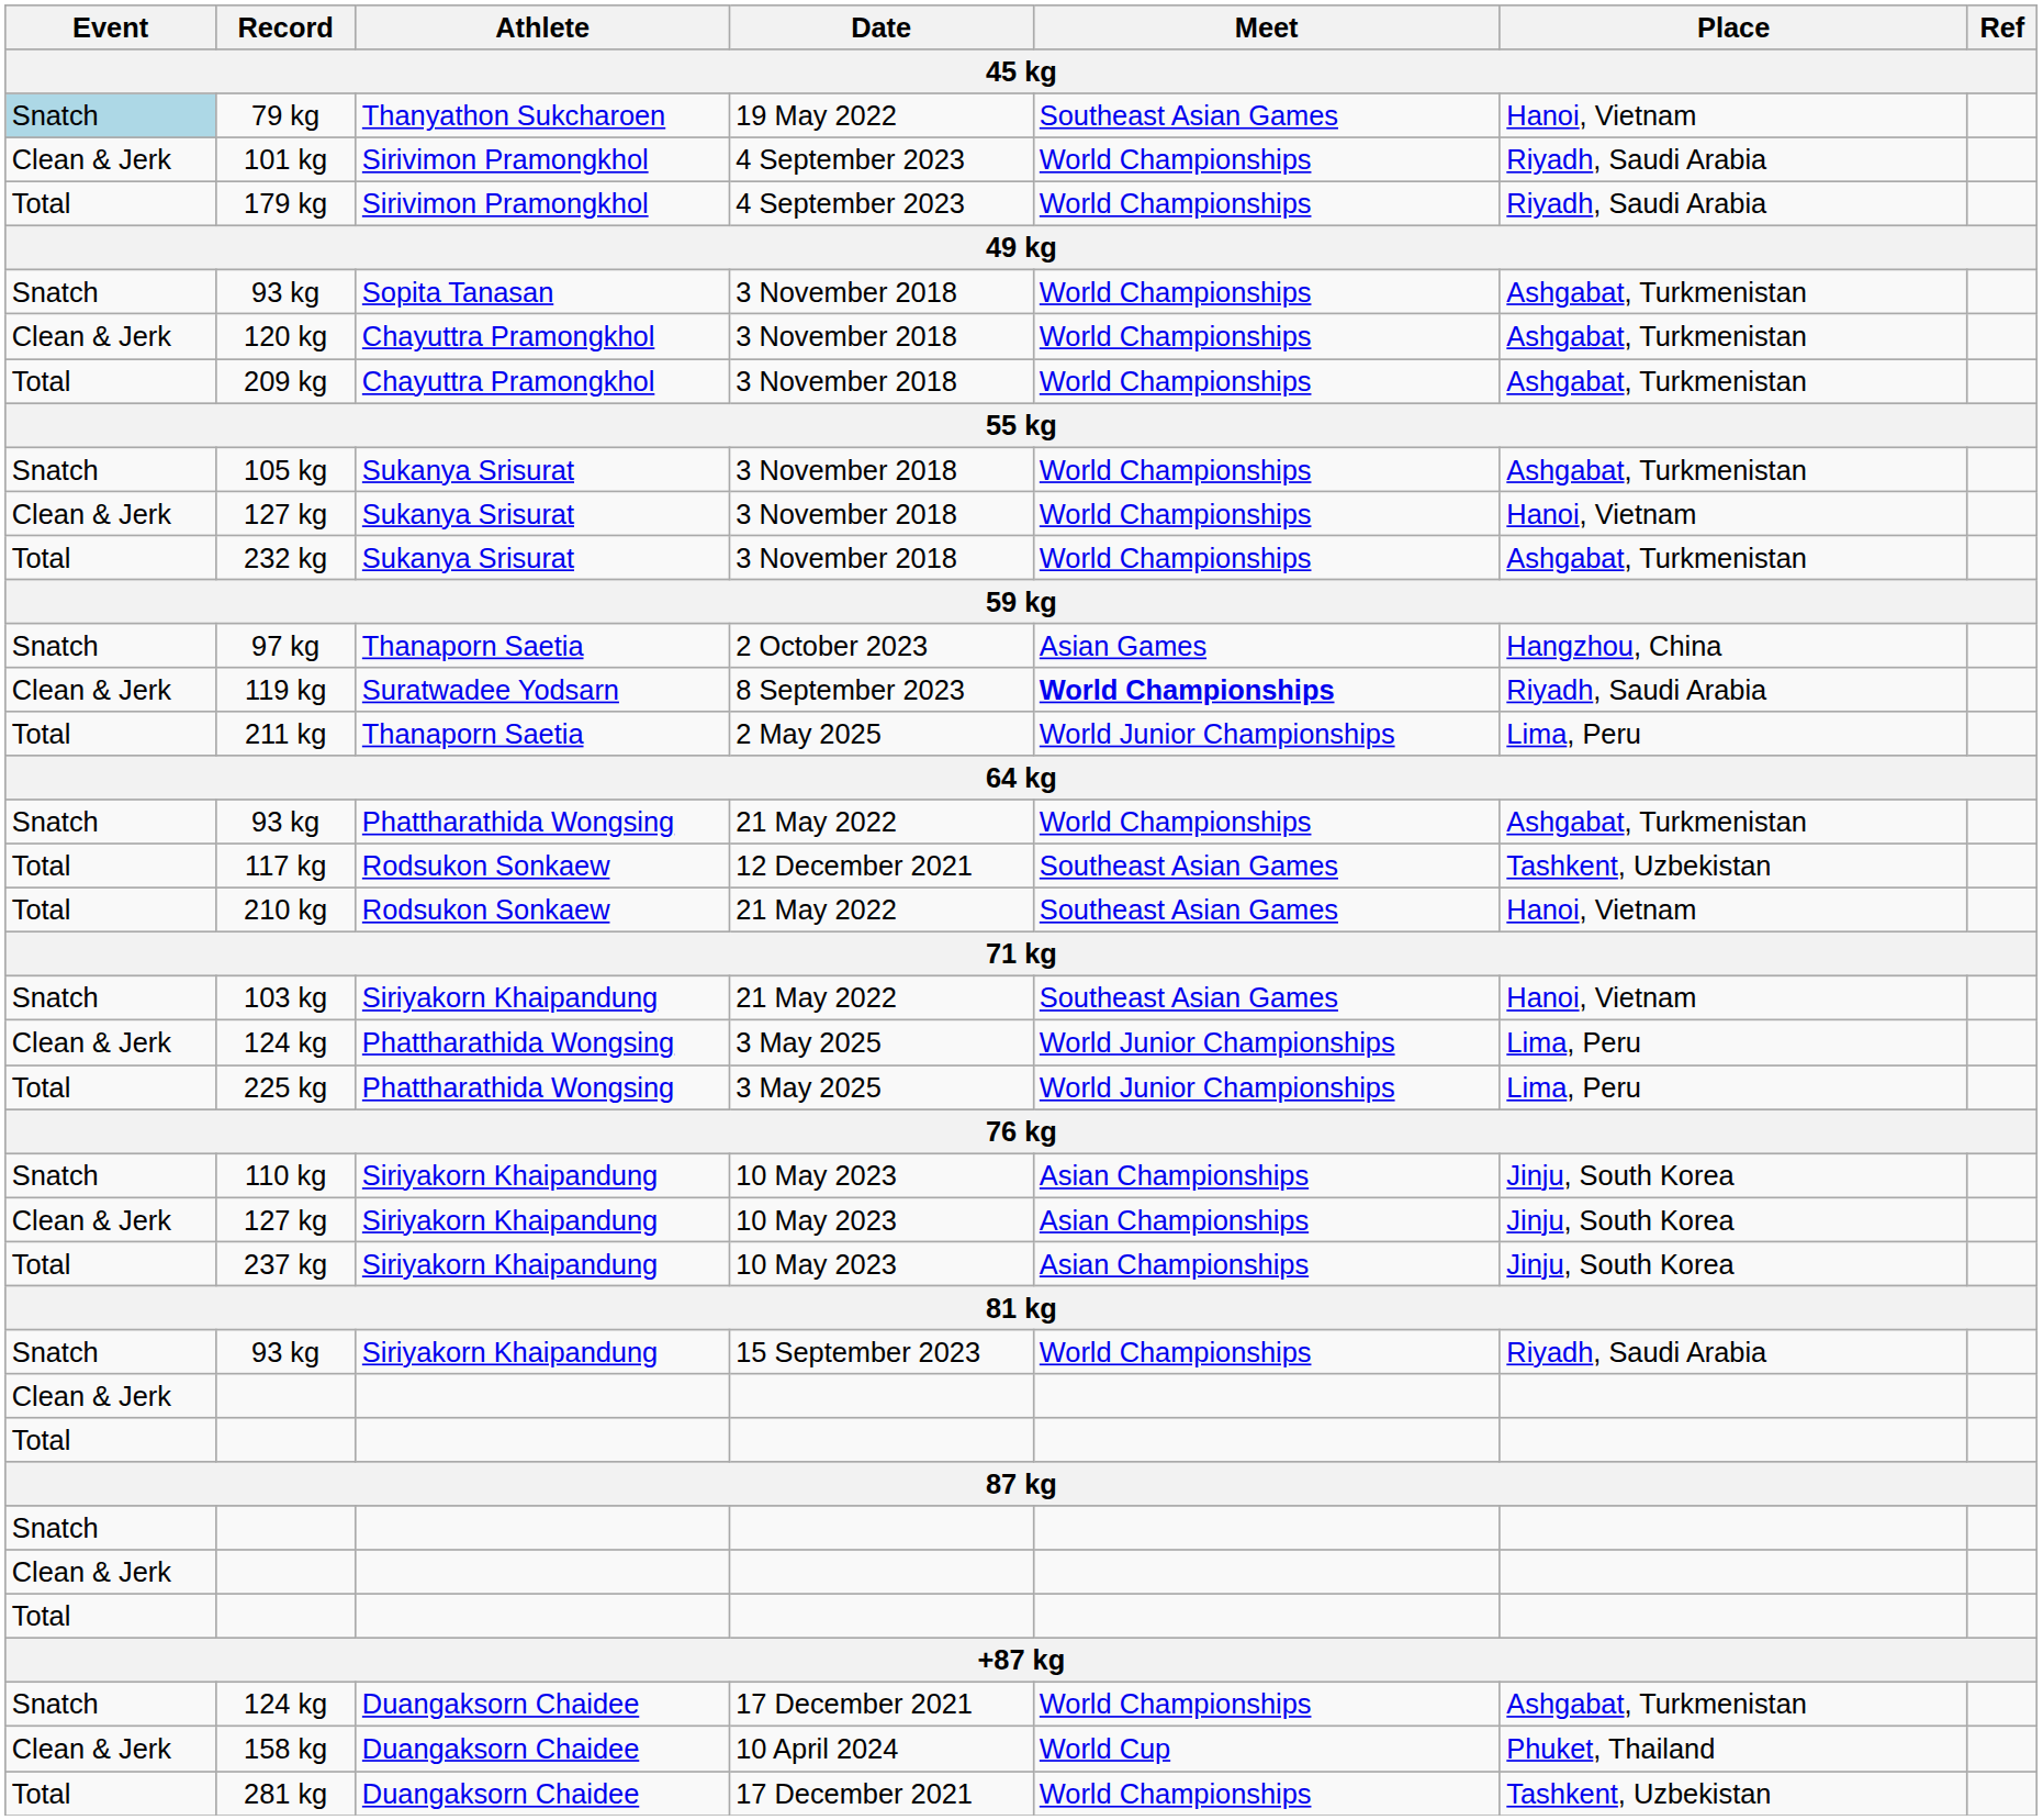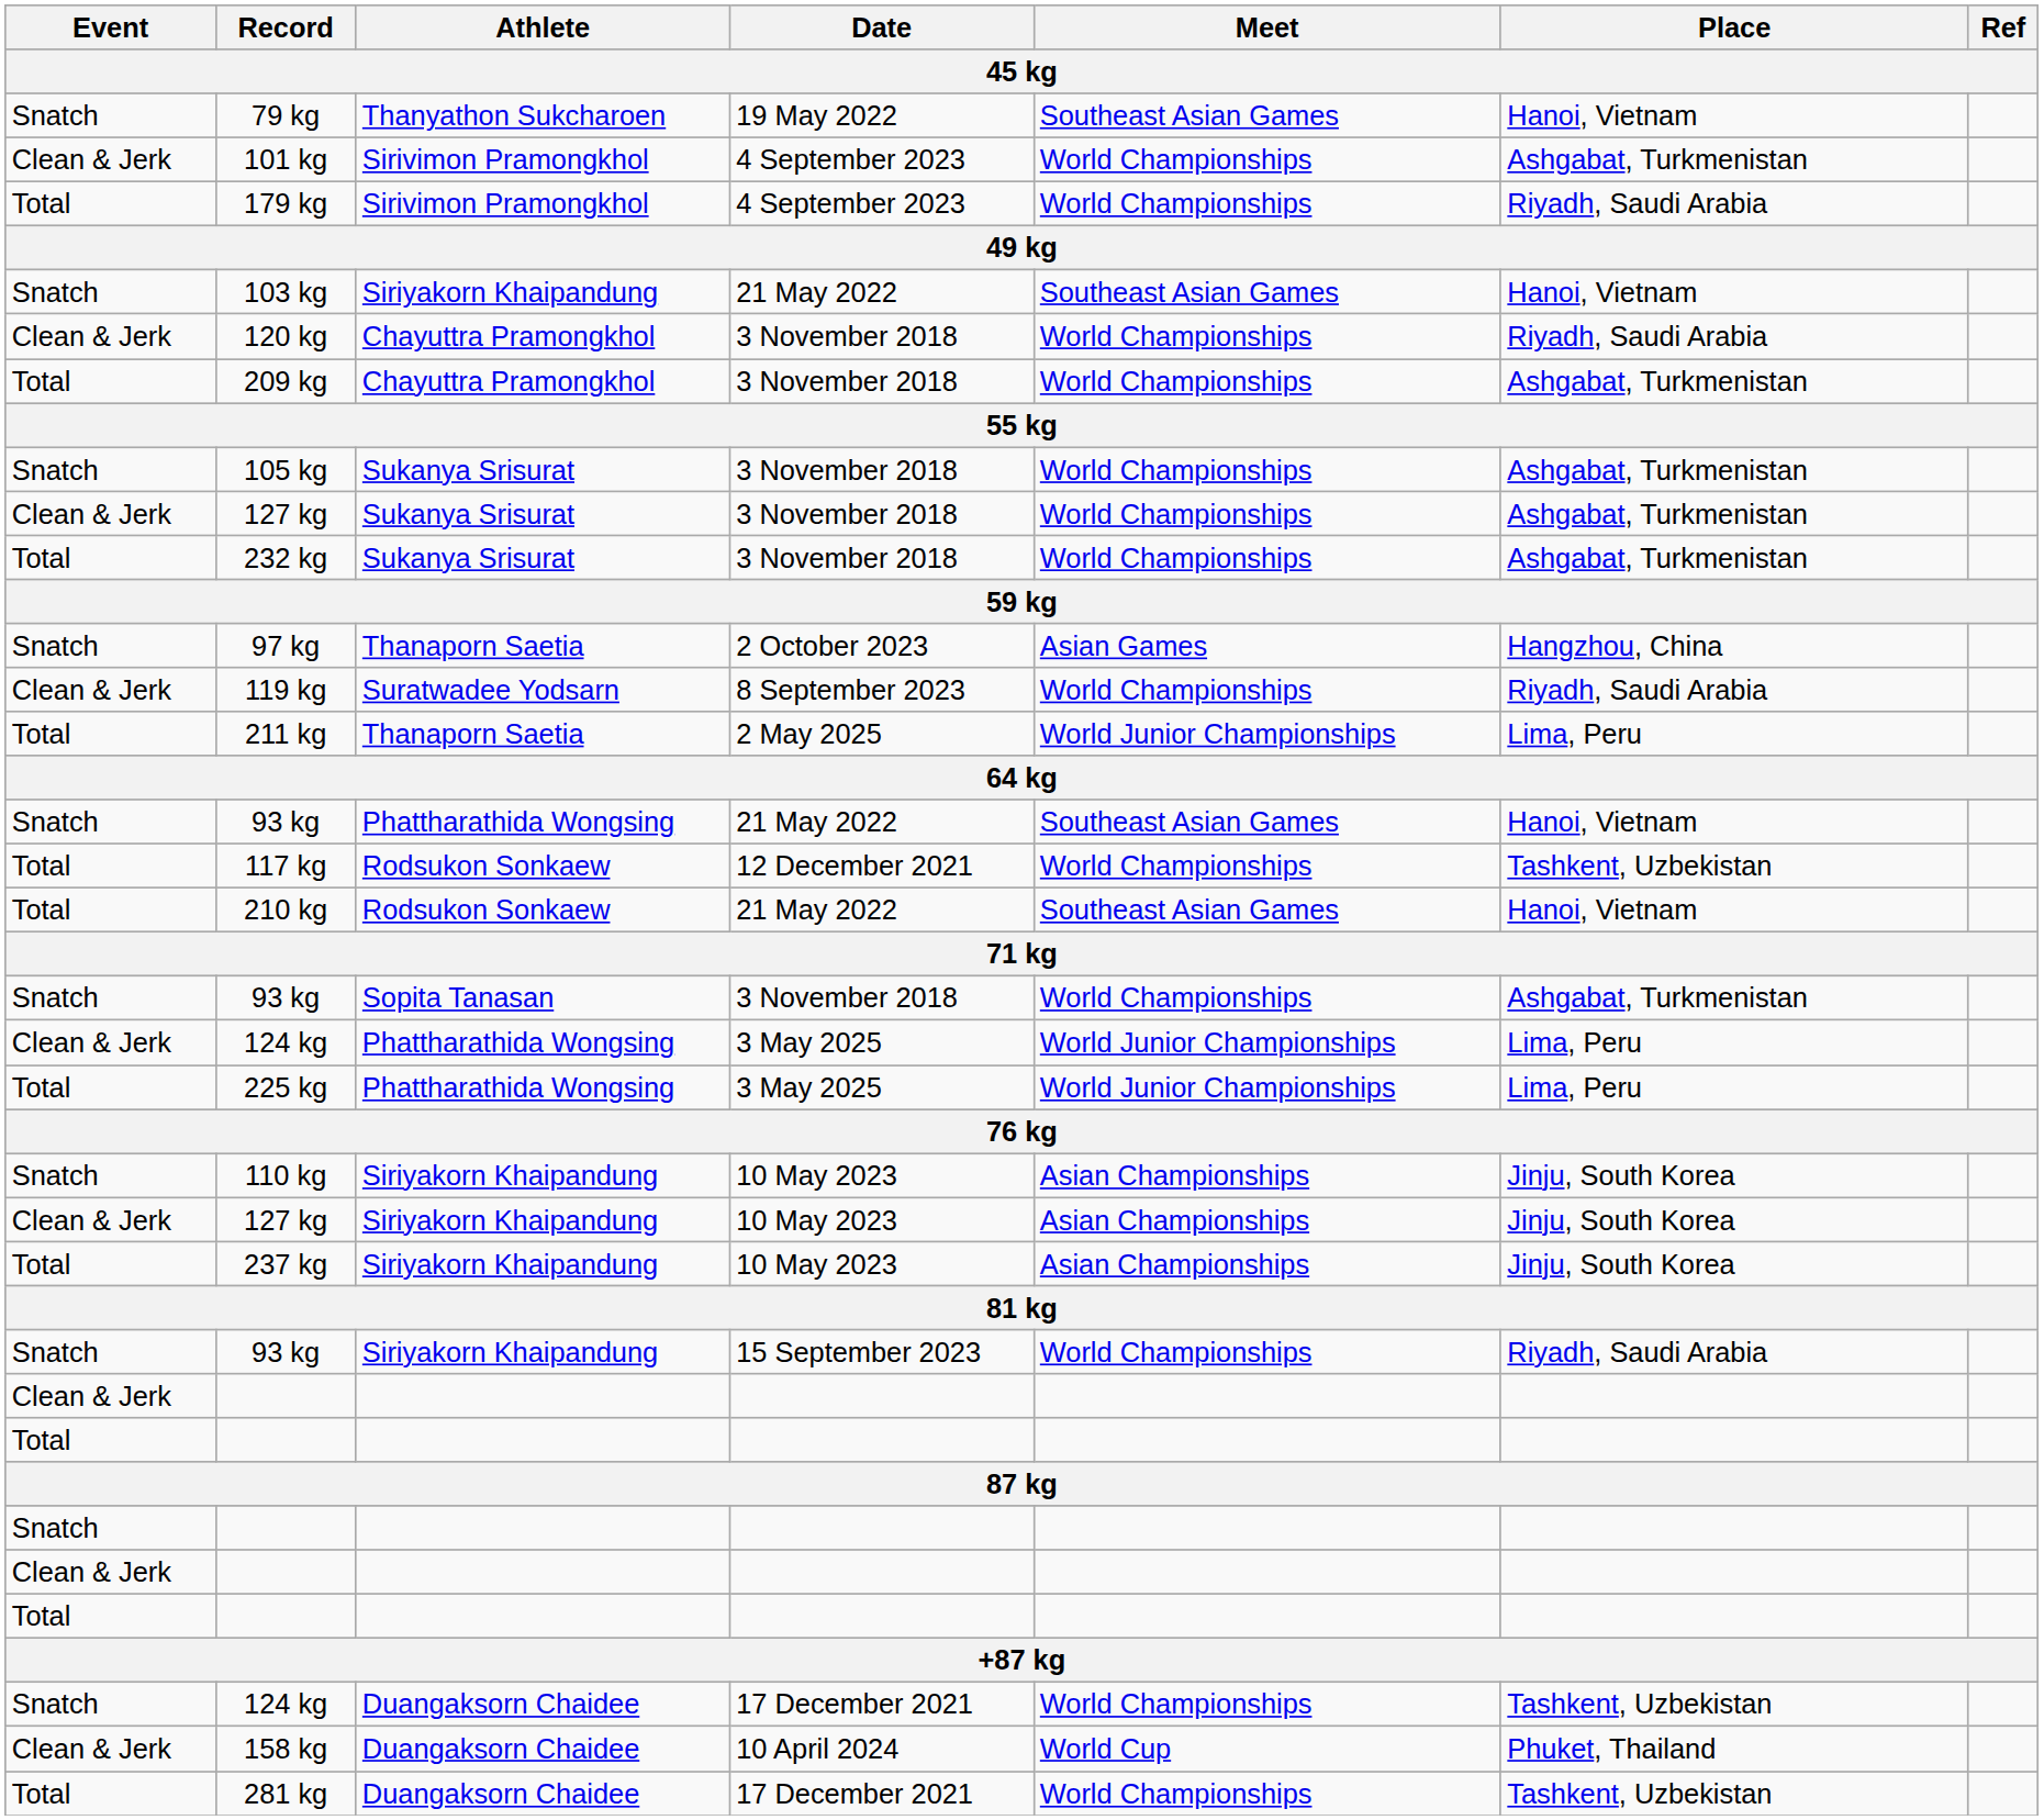79 kg | Event: lightblue background -> no background
101 kg | Place: Riyadh, Saudi Arabia -> Ashgabat, Turkmenistan
rows swapped: 93 kg / 3 November 2018 <-> 103 kg
120 kg | Place: Ashgabat, Turkmenistan -> Riyadh, Saudi Arabia
127 kg / 3 November 2018 | Place: Hanoi, Vietnam -> Ashgabat, Turkmenistan
119 kg | Meet: bold -> normal
93 kg / 21 May 2022 | Meet: World Championships -> Southeast Asian Games
93 kg / 21 May 2022 | Place: Ashgabat, Turkmenistan -> Hanoi, Vietnam
117 kg | Meet: Southeast Asian Games -> World Championships
124 kg / 17 December 2021 | Place: Ashgabat, Turkmenistan -> Tashkent, Uzbekistan
